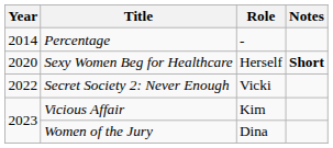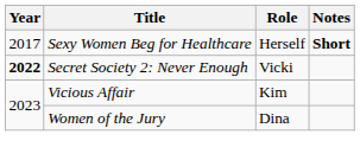- row: 2014 | Percentage | -
Sexy Women Beg for Healthcare | Year: 2020 -> 2017
Secret Society 2: Never Enough | Year: normal -> bold
